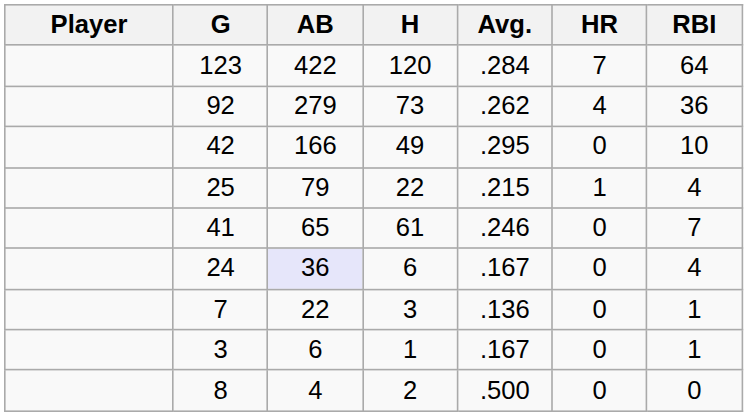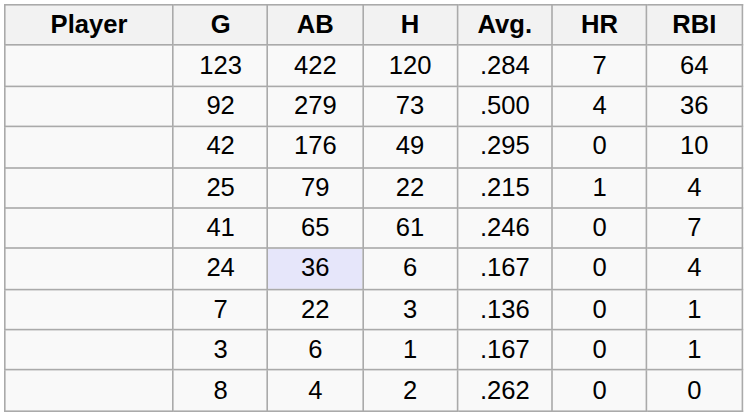92 | Avg.: .262 -> .500
42 | AB: 166 -> 176
8 | Avg.: .500 -> .262
